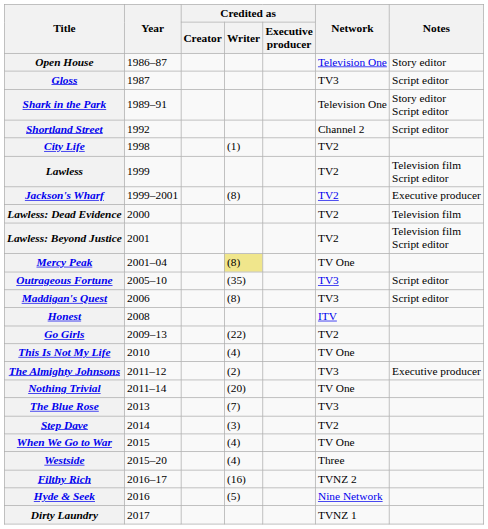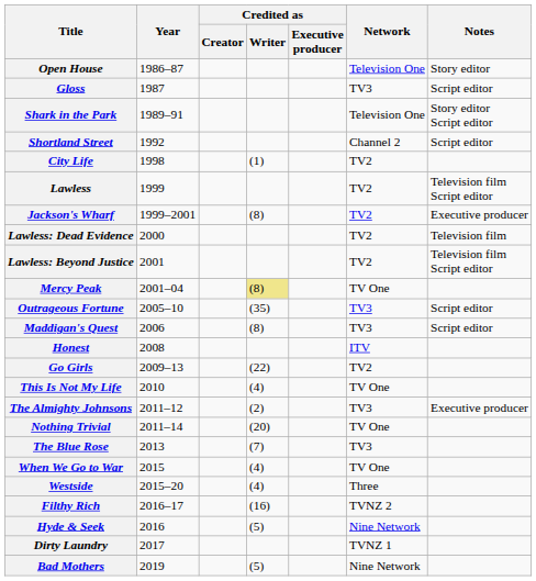- row: Step Dave | 2014 | (3) | TV2
+ row: Bad Mothers | 2019 | (5) | Nine Network
